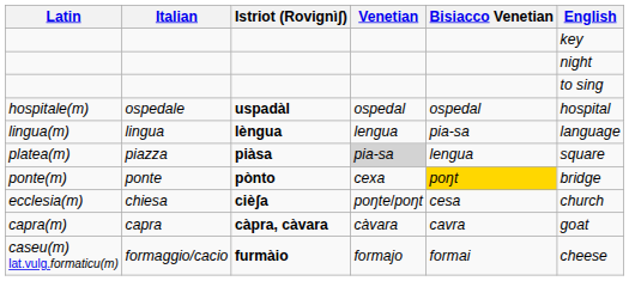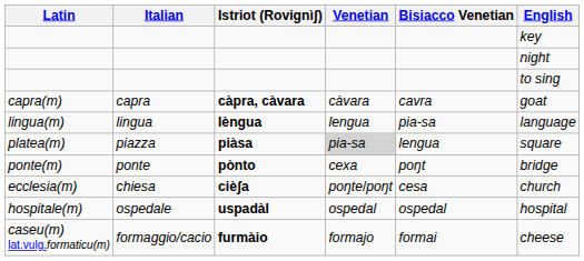rows swapped: capra(m) <-> hospitale(m)
ponte(m) | Bisiacco Venetian: gold background -> no background
